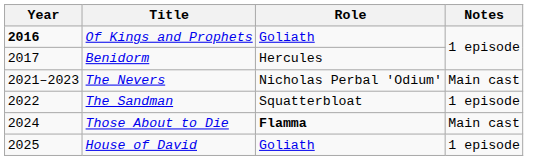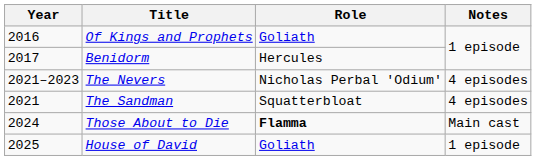Of Kings and Prophets | Year: bold -> normal
The Nevers | Notes: Main cast -> 4 episodes
The Sandman | Year: 2022 -> 2021
The Sandman | Notes: 1 episode -> 4 episodes
